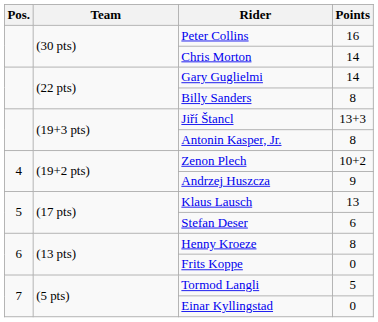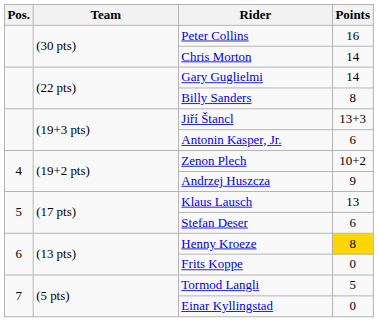Antonin Kasper, Jr. | Points: 8 -> 6
Henny Kroeze | Points: no background -> gold background
